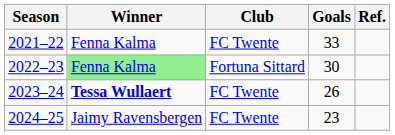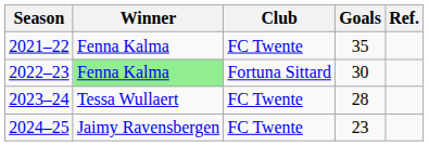2021–22 | Goals: 33 -> 35
2023–24 | Winner: bold -> normal
2023–24 | Goals: 26 -> 28
